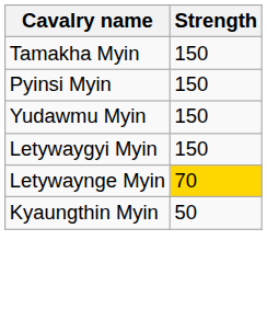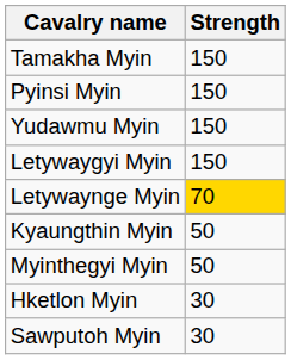+ row: Myinthegyi Myin | 50
+ row: Hketlon Myin | 30
+ row: Sawputoh Myin | 30
